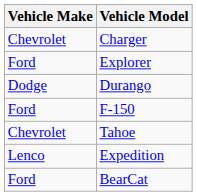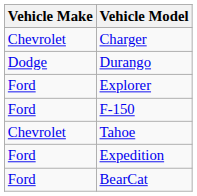rows swapped: Durango <-> Explorer
Expedition | Vehicle Make: Lenco -> Ford
